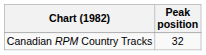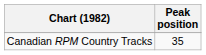Canadian RPM Country Tracks | Peak position: 32 -> 35
